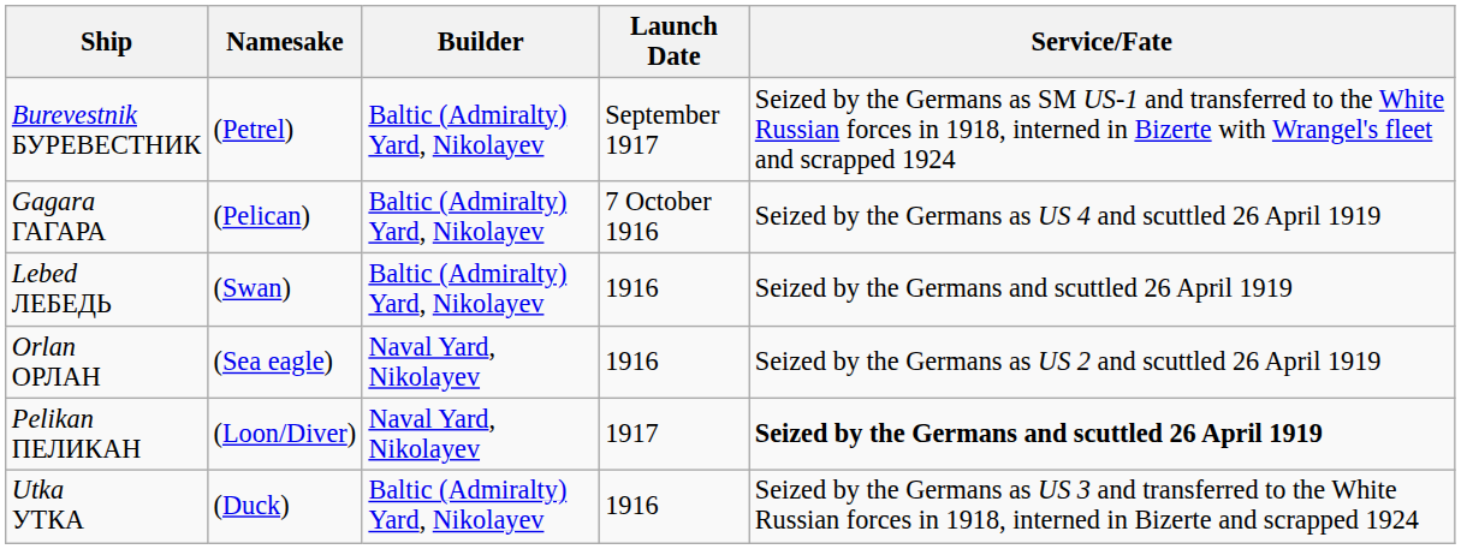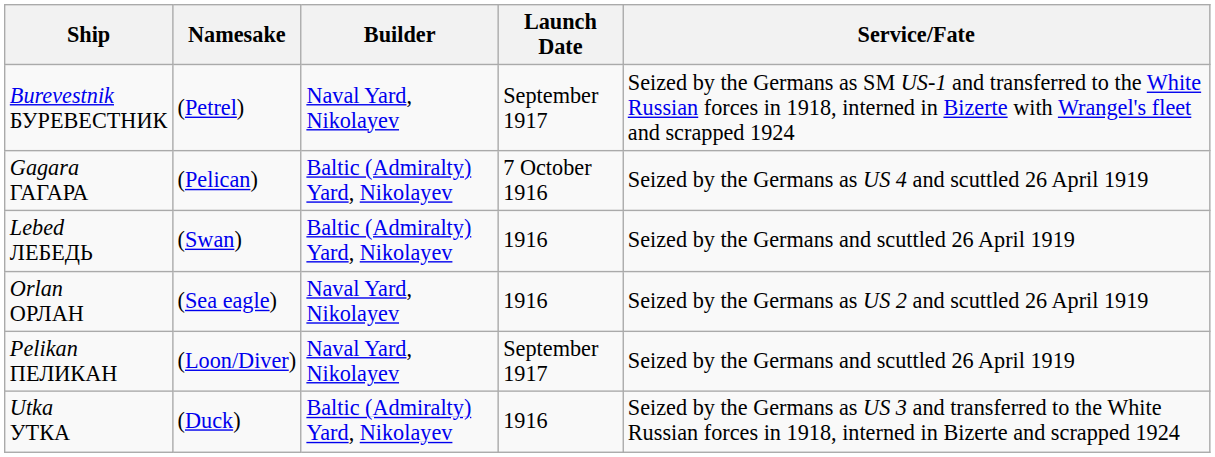Burevestnik БУРЕВЕСТНИК | Builder: Baltic (Admiralty) Yard, Nikolayev -> Naval Yard, Nikolayev
Pelikan ПЕЛИКАН | Launch Date: 1917 -> September 1917
Pelikan ПЕЛИКАН | Service/Fate: bold -> normal
